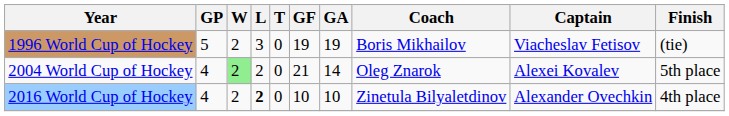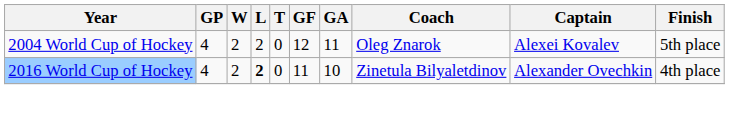- row: 1996 World Cup of Hockey | 5 | 2 | 3 | 0 | 19 | 19 | Boris Mikhailov | Viacheslav Fetisov | (tie)
2004 World Cup of Hockey | W: lightgreen background -> no background
2004 World Cup of Hockey | GF: 21 -> 12
2004 World Cup of Hockey | GA: 14 -> 11
2016 World Cup of Hockey | GF: 10 -> 11
